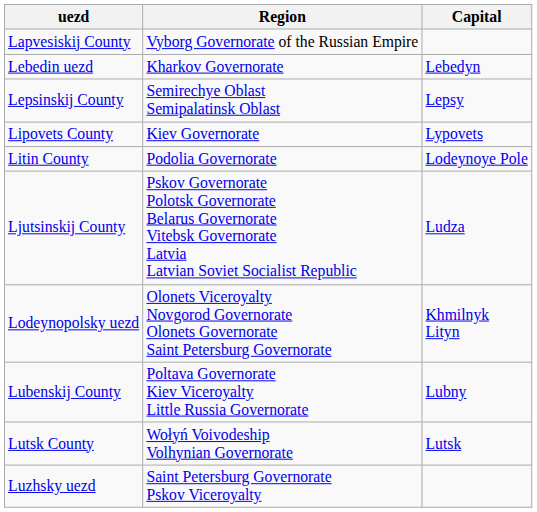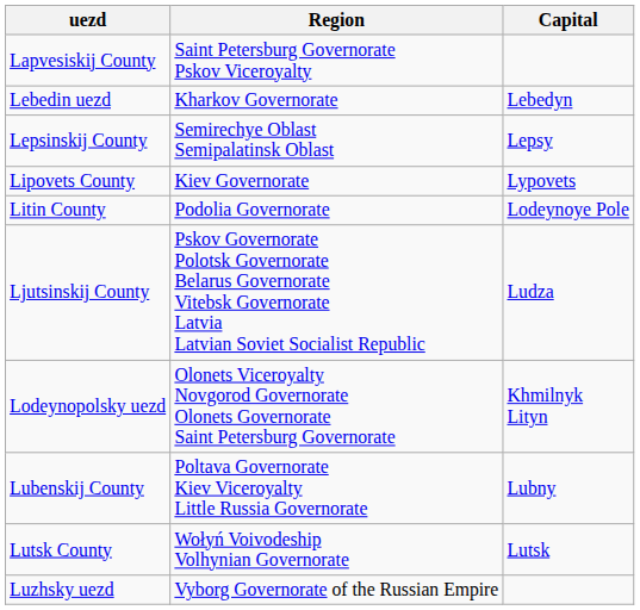Lapvesiskij County | Region: Vyborg Governorate of the Russian Empire -> Saint Petersburg Governorate Pskov Viceroyalty
Luzhsky uezd | Region: Saint Petersburg Governorate Pskov Viceroyalty -> Vyborg Governorate of the Russian Empire
